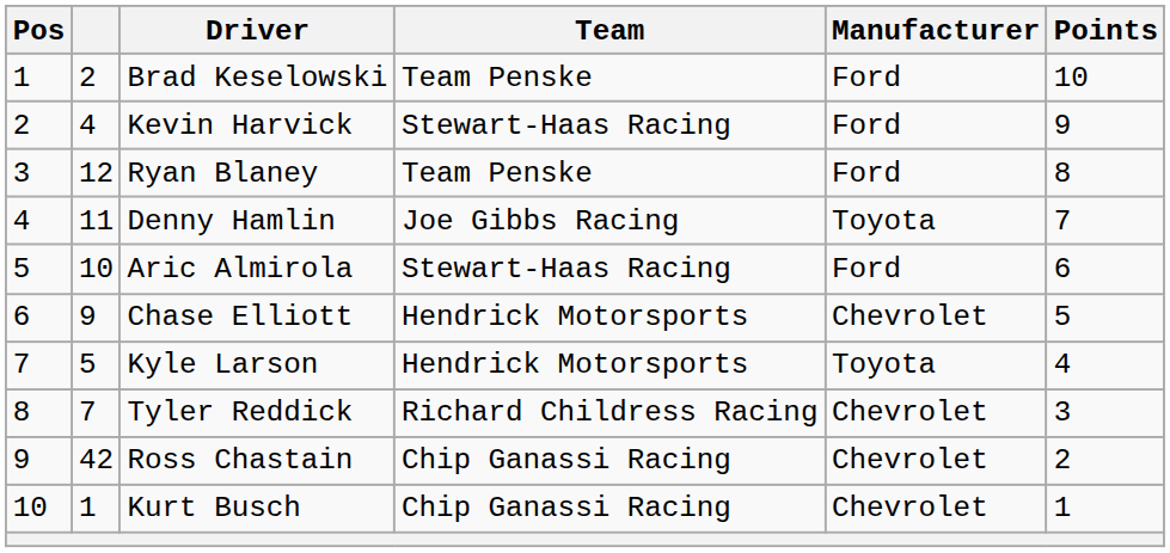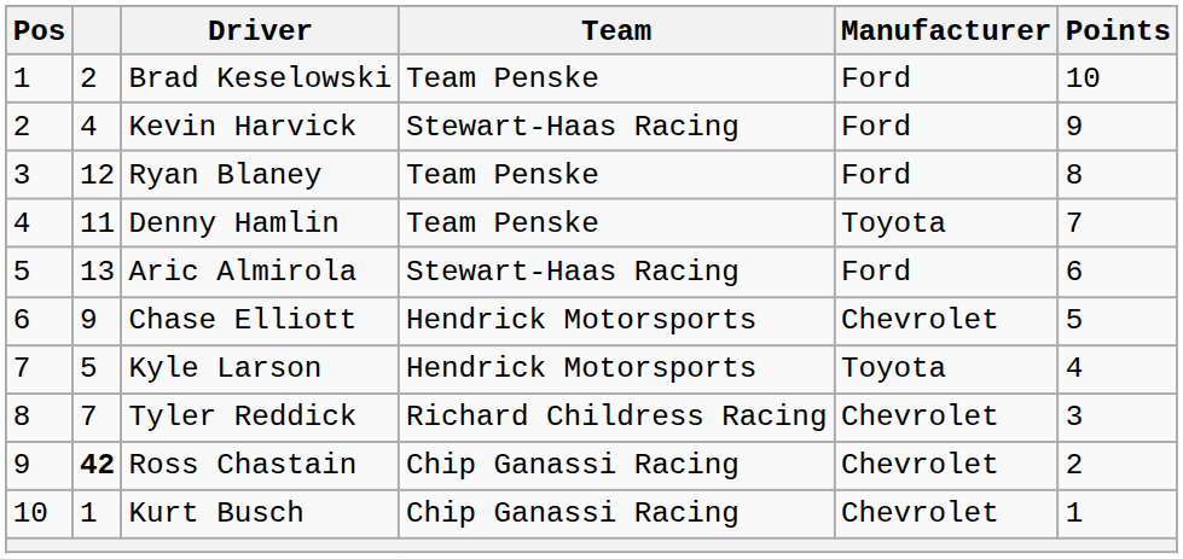Denny Hamlin | Team: Joe Gibbs Racing -> Team Penske
Aric Almirola | column 2: 10 -> 13
Ross Chastain | column 2: normal -> bold
